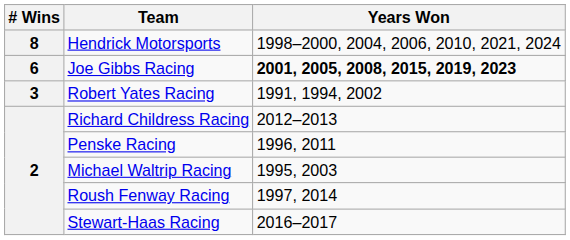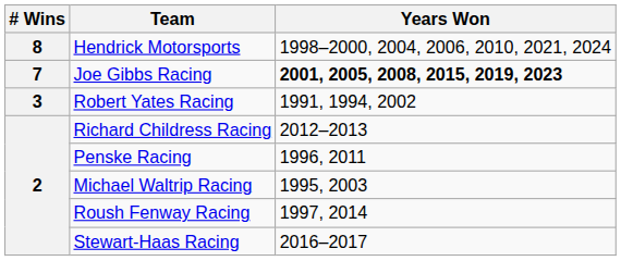Joe Gibbs Racing | # Wins: 6 -> 7
